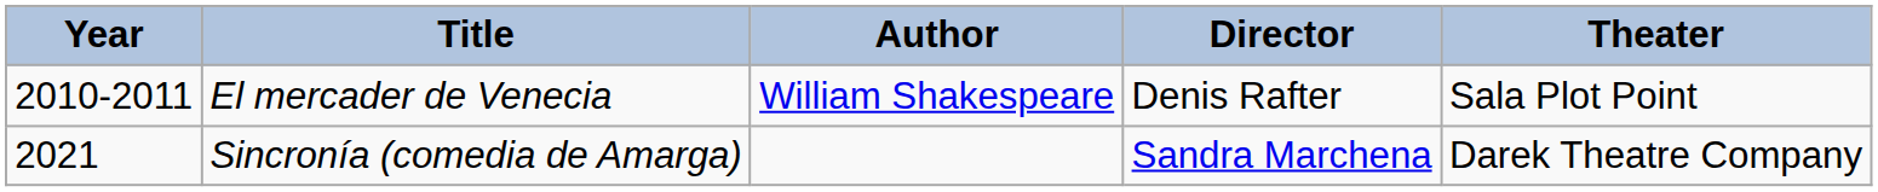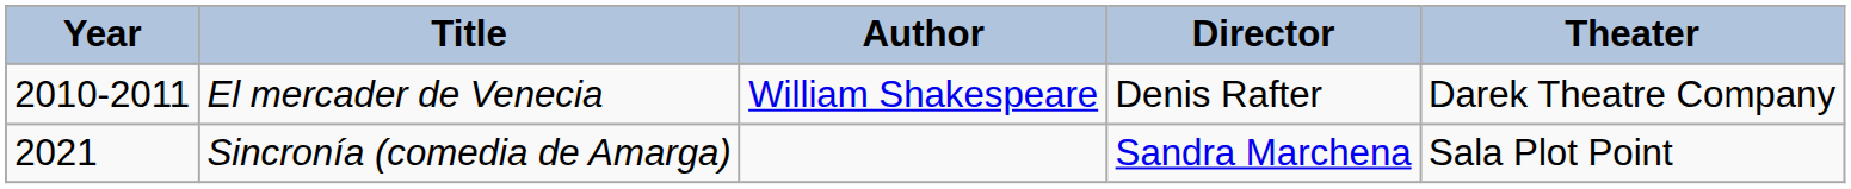El mercader de Venecia | Theater: Sala Plot Point -> Darek Theatre Company
Sincronía (comedia de Amarga) | Theater: Darek Theatre Company -> Sala Plot Point
